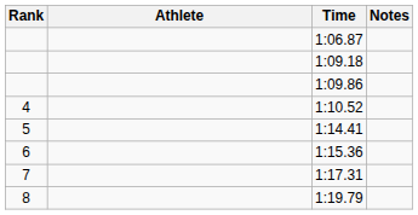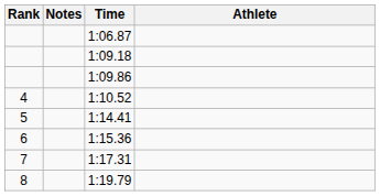columns swapped: Athlete <-> Notes
